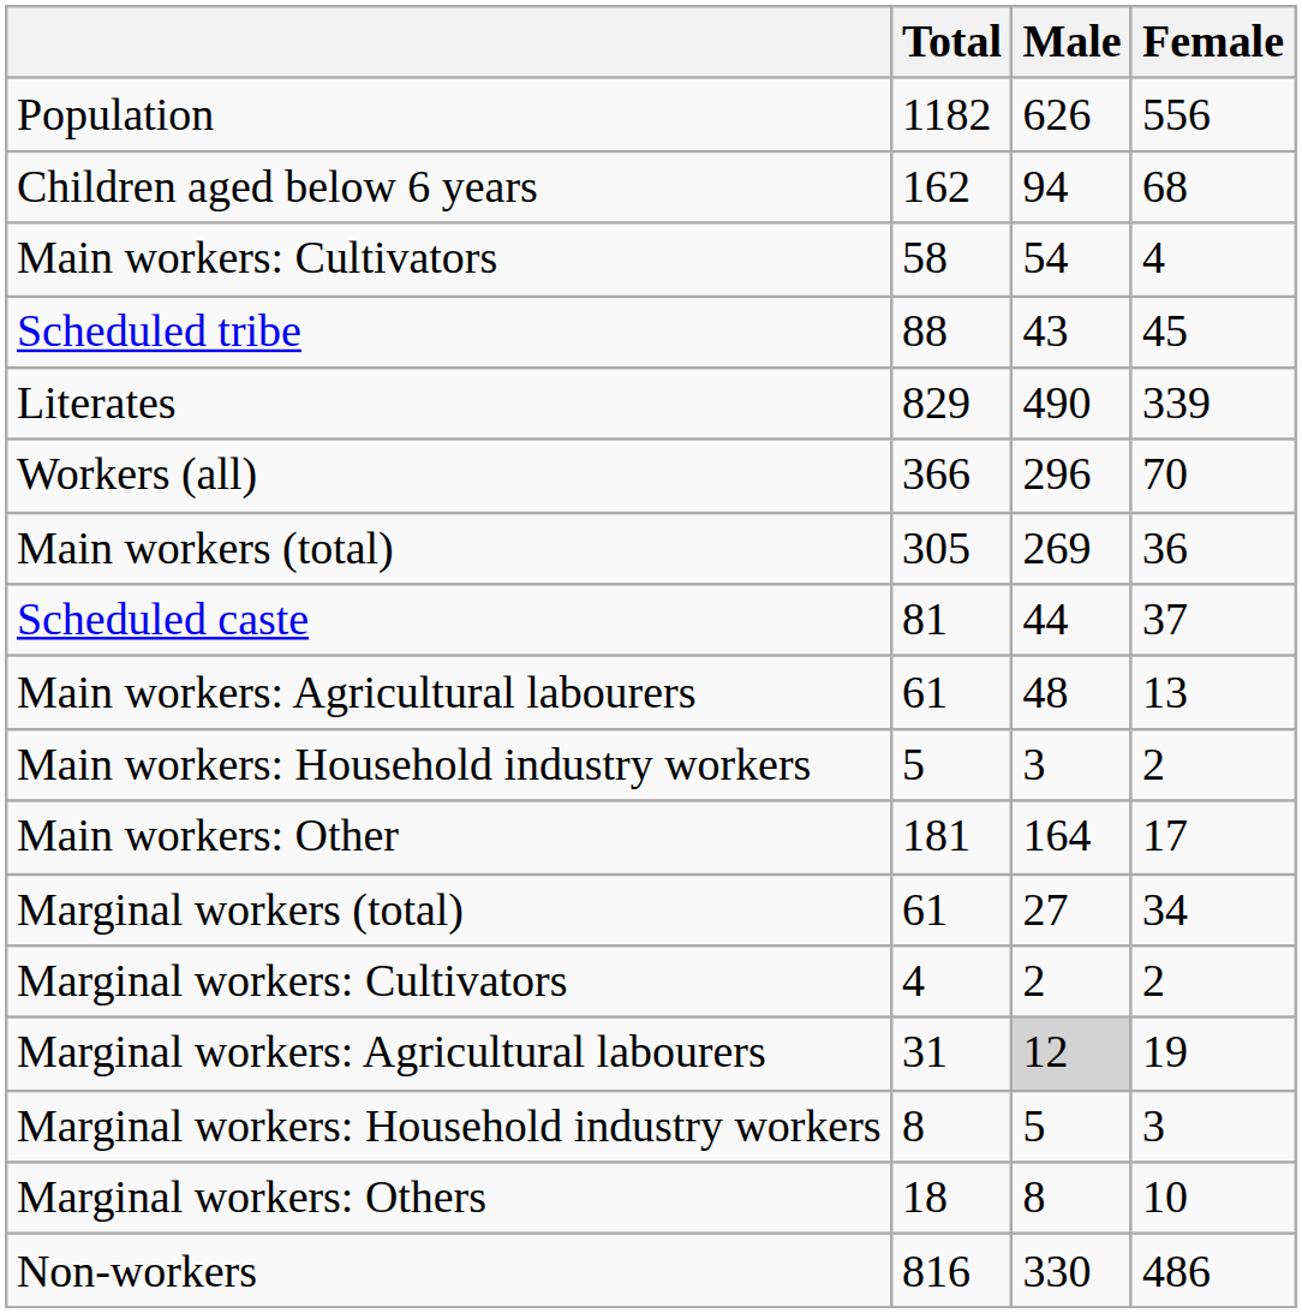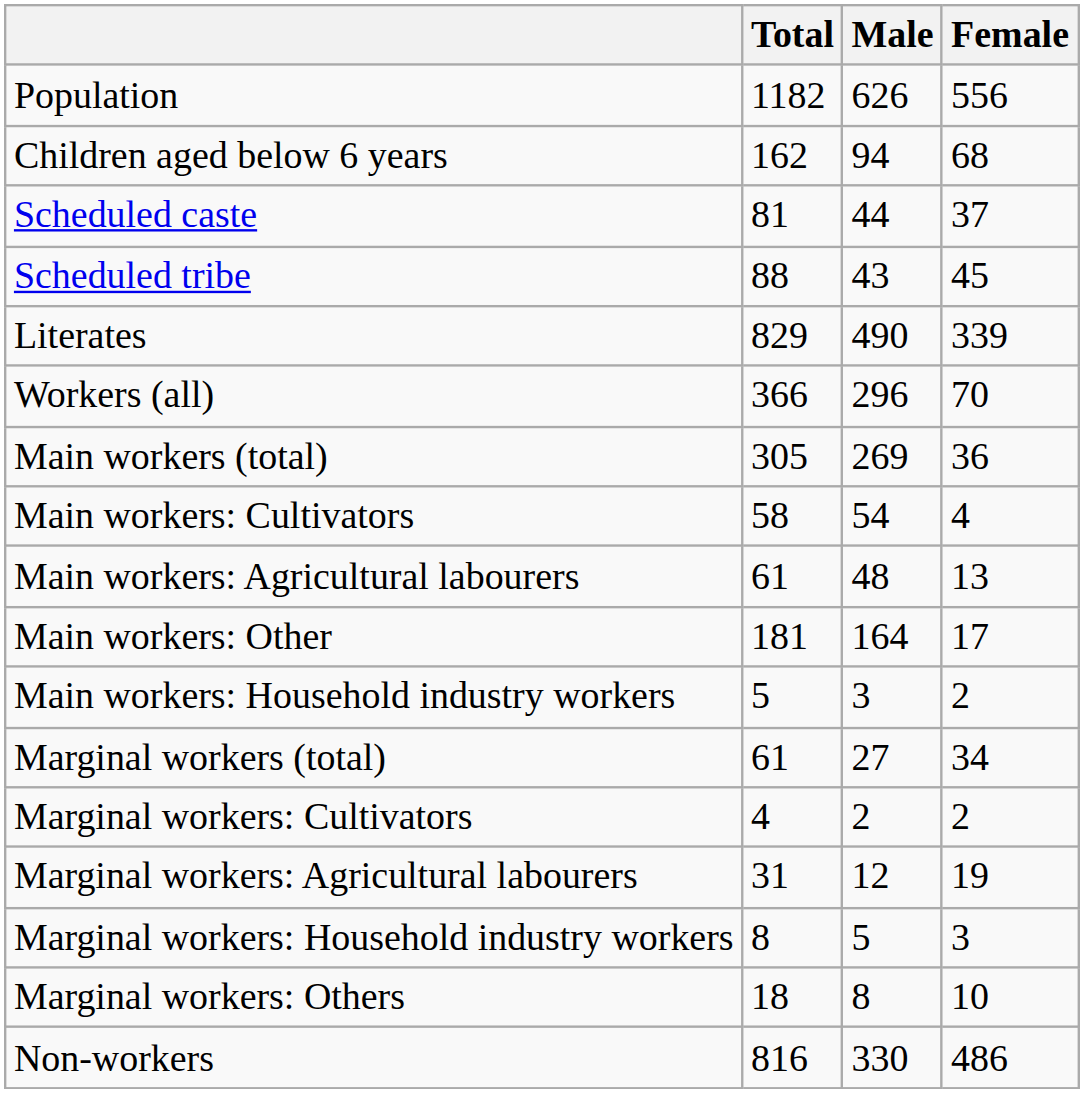rows swapped: Scheduled caste <-> Main workers: Cultivators
rows swapped: Main workers: Household industry workers <-> Main workers: Other
Marginal workers: Agricultural labourers | Male: lightgrey background -> no background
